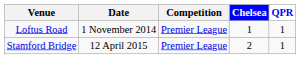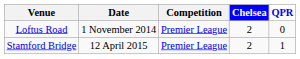Loftus Road | Chelsea: 1 -> 2
Loftus Road | QPR: 1 -> 0
